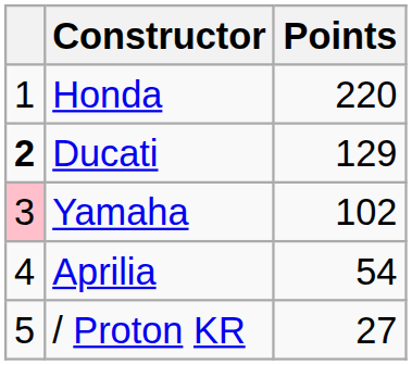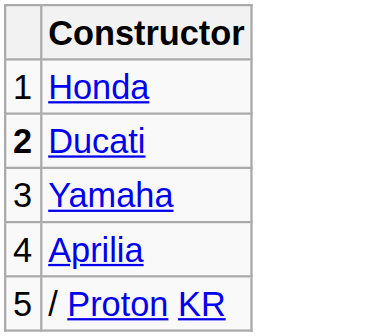- column: Points | 220 | 129 | 102 | 54 | 27
Yamaha | column 1: pink background -> no background
